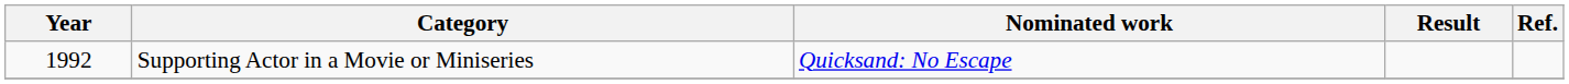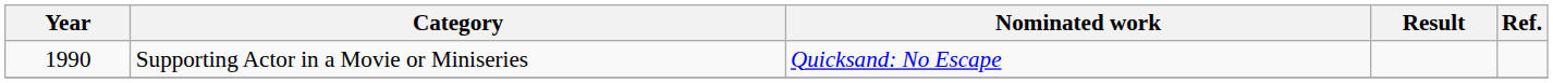Supporting Actor in a Movie or Miniseries | Year: 1992 -> 1990
